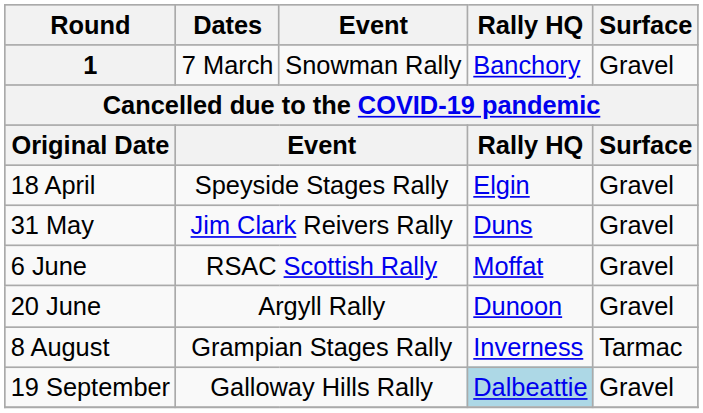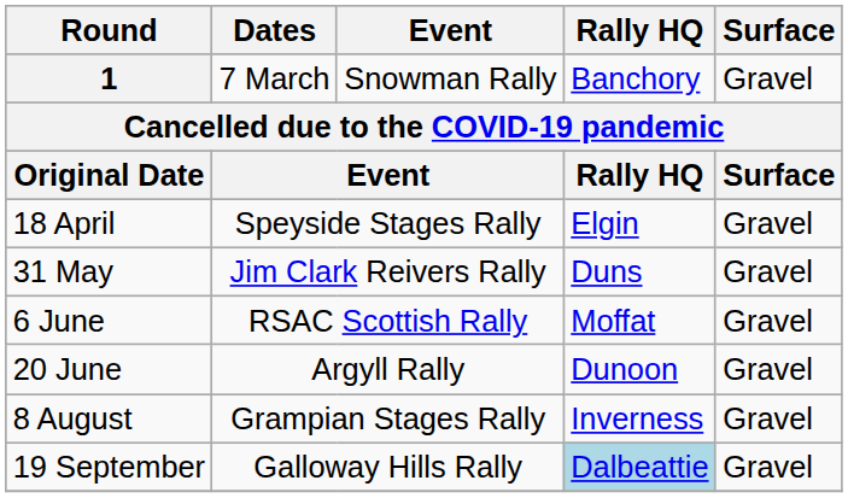8 August | Surface: Tarmac -> Gravel
